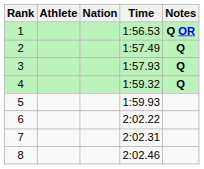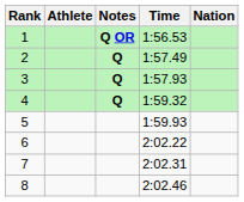columns swapped: Nation <-> Notes
